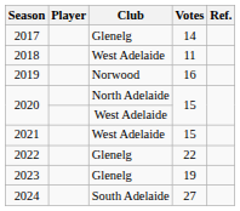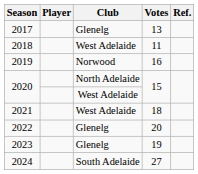2017 | Votes: 14 -> 13
2021 | Votes: 15 -> 18
2022 | Votes: 22 -> 20
